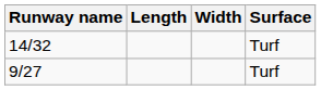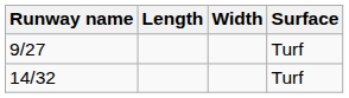rows swapped: 9/27 <-> 14/32
